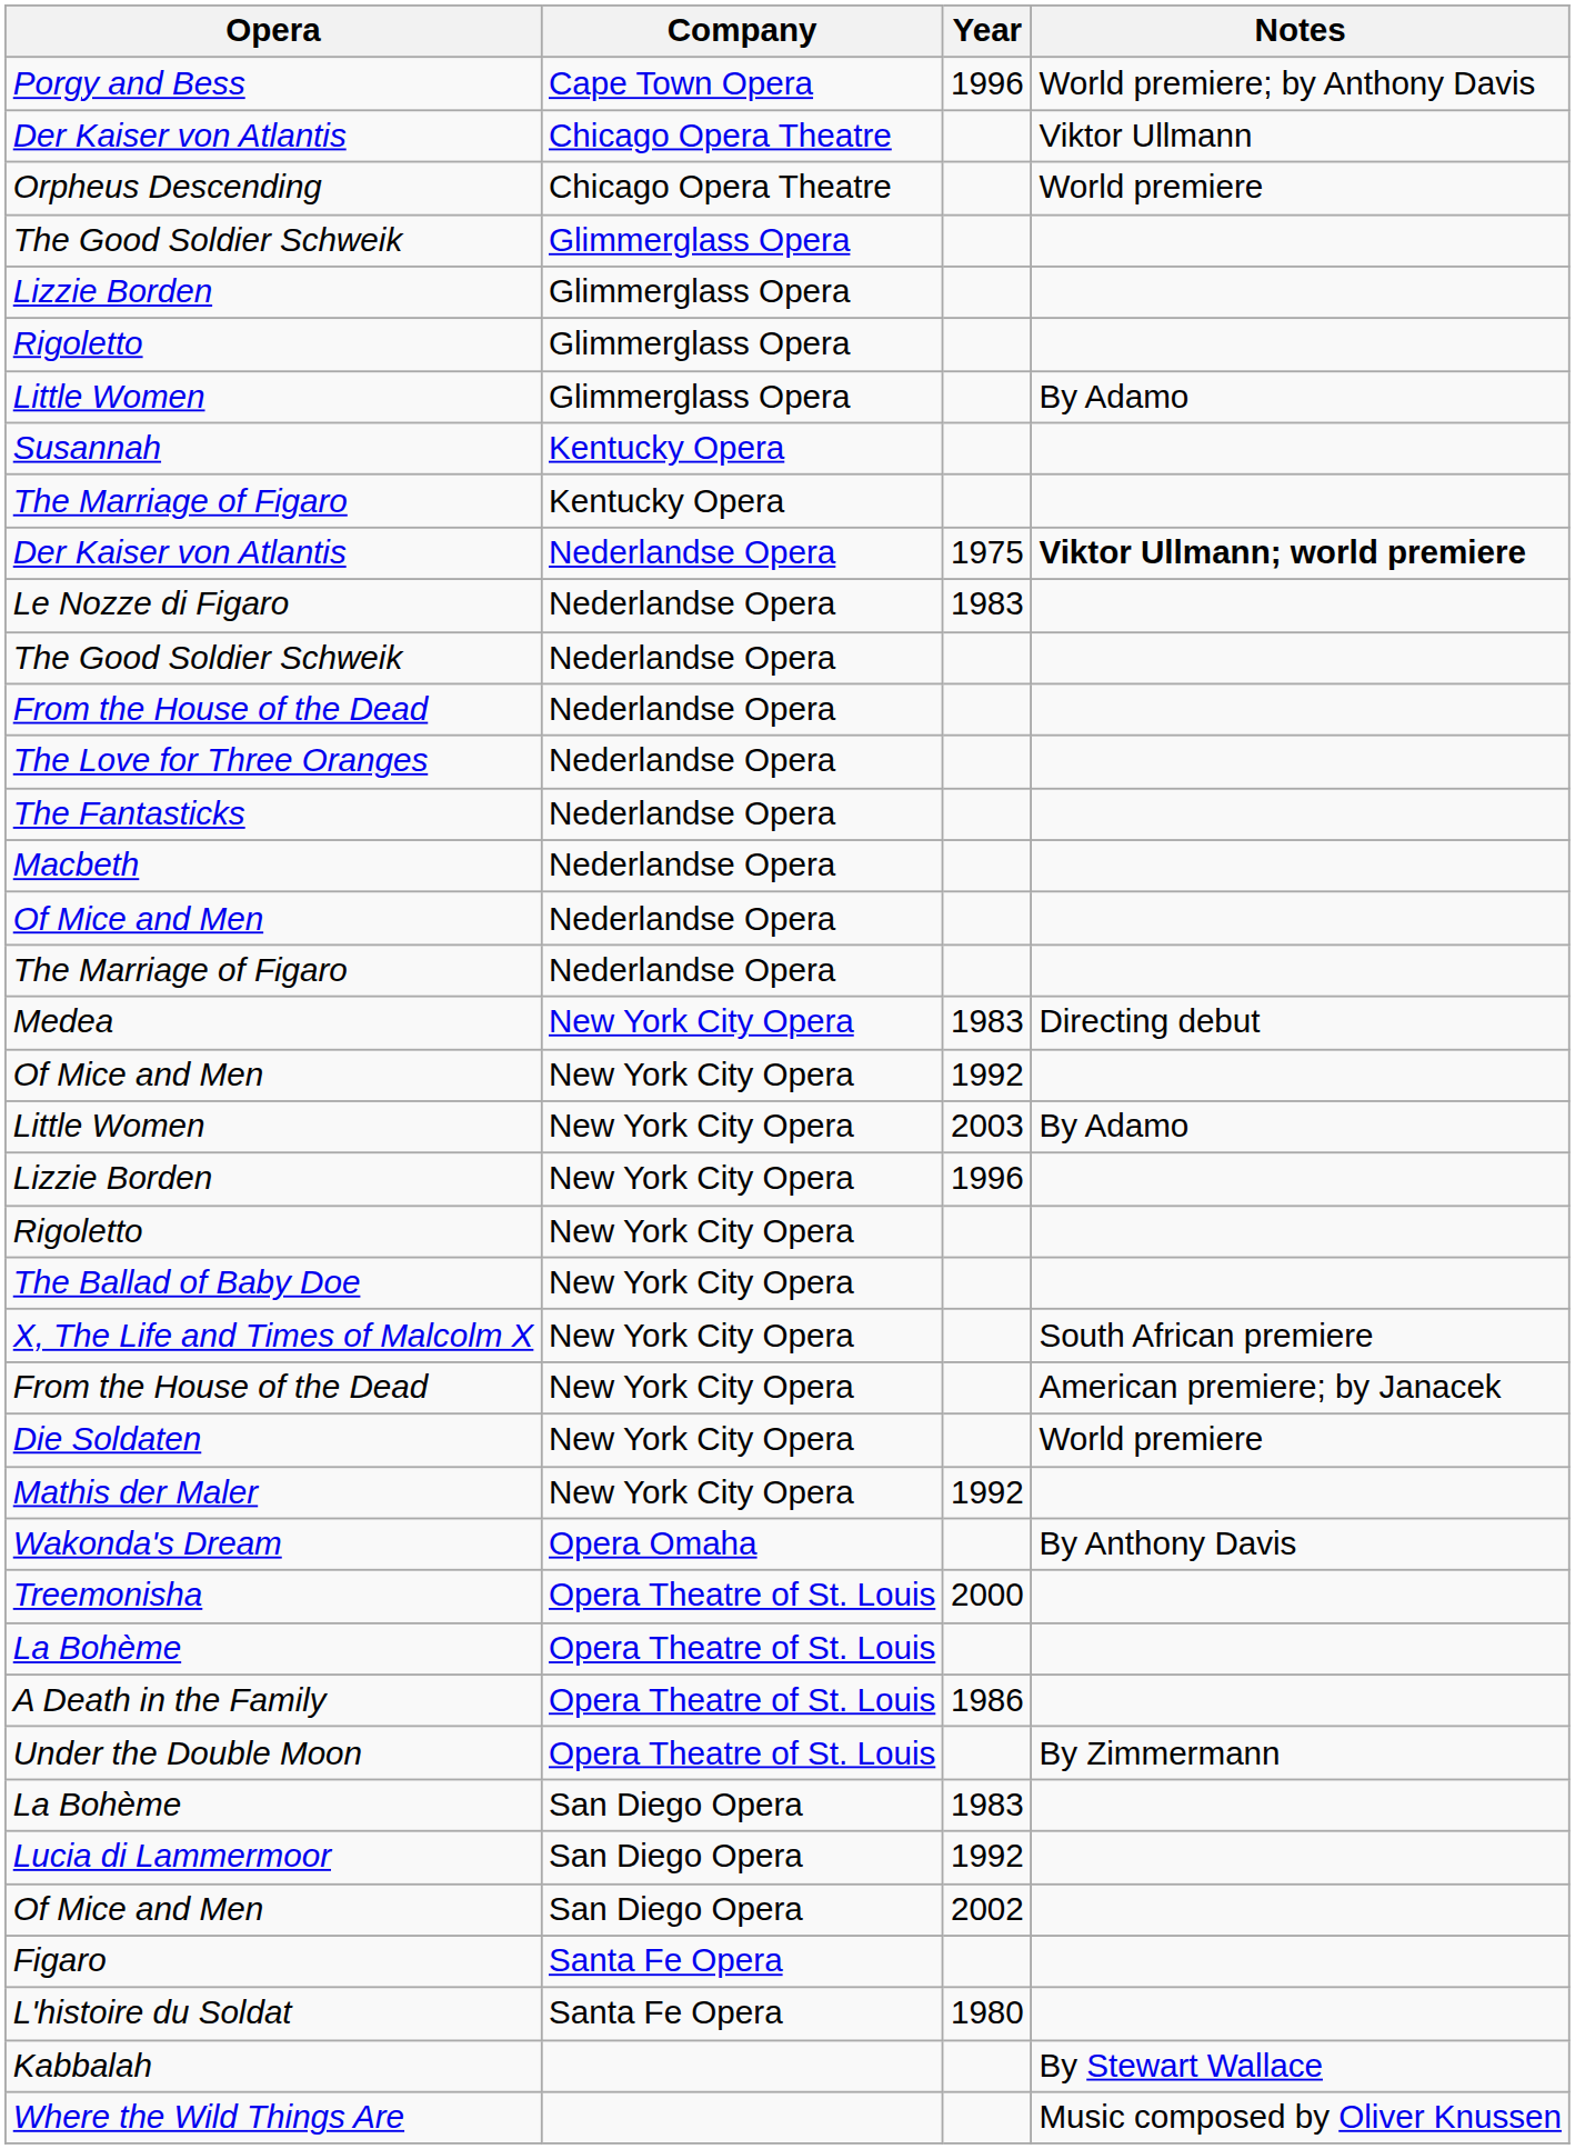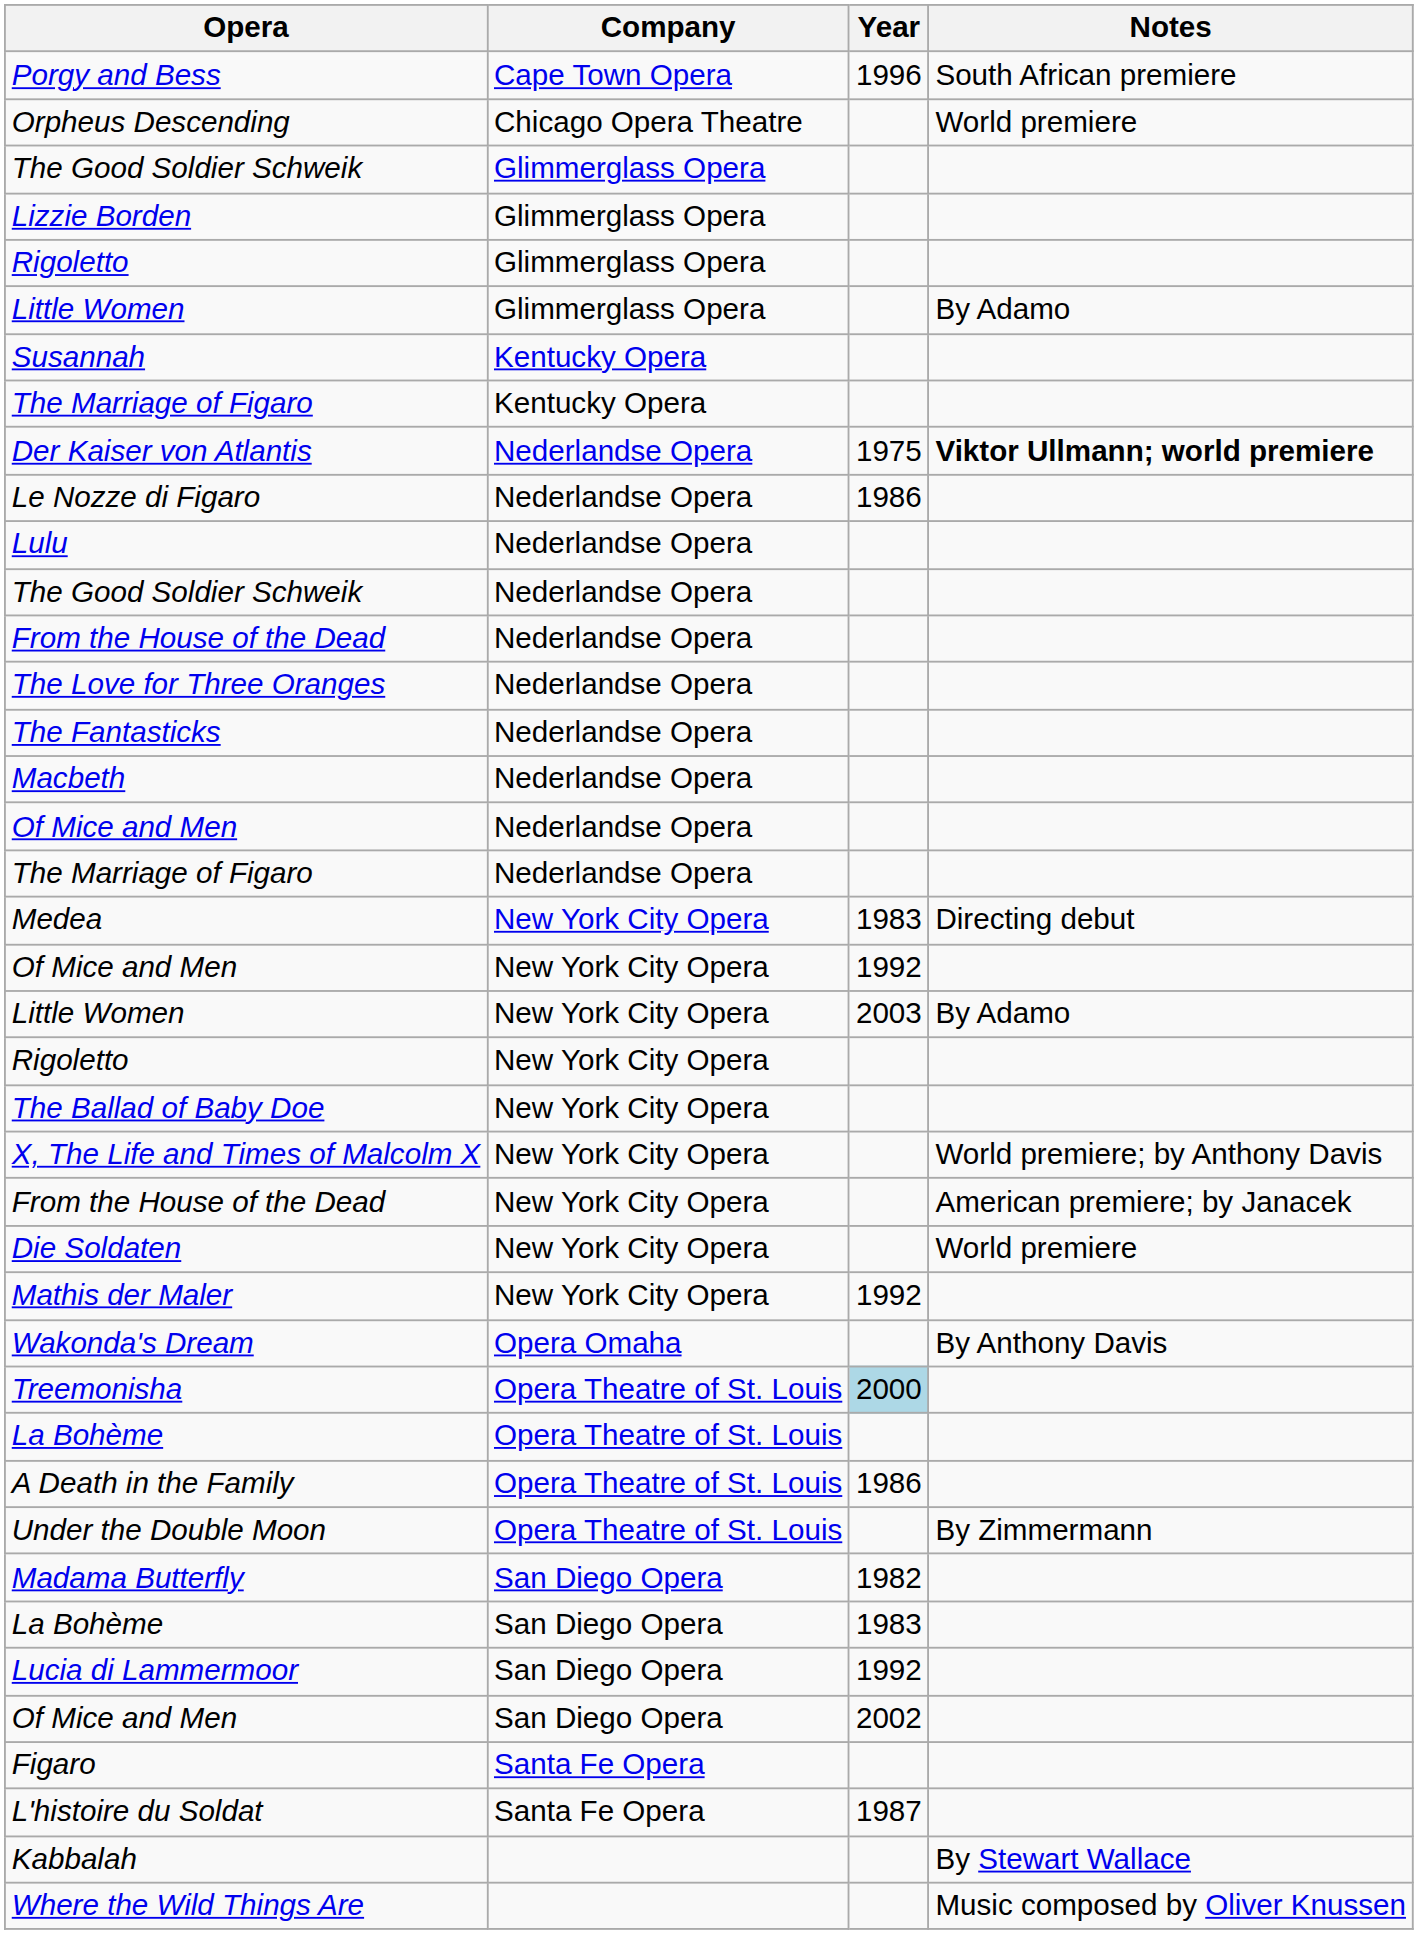Porgy and Bess | Notes: World premiere; by Anthony Davis -> South African premiere
- row: Der Kaiser von Atlantis | Chicago Opera Theatre | Viktor Ullmann
Le Nozze di Figaro | Year: 1983 -> 1986
+ row: Lulu | Nederlandse Opera
- row: Lizzie Borden | New York City Opera | 1996
X, The Life and Times of Malcolm X | Notes: South African premiere -> World premiere; by Anthony Davis
Treemonisha | Year: no background -> lightblue background
+ row: Madama Butterfly | San Diego Opera | 1982
L'histoire du Soldat | Year: 1980 -> 1987
